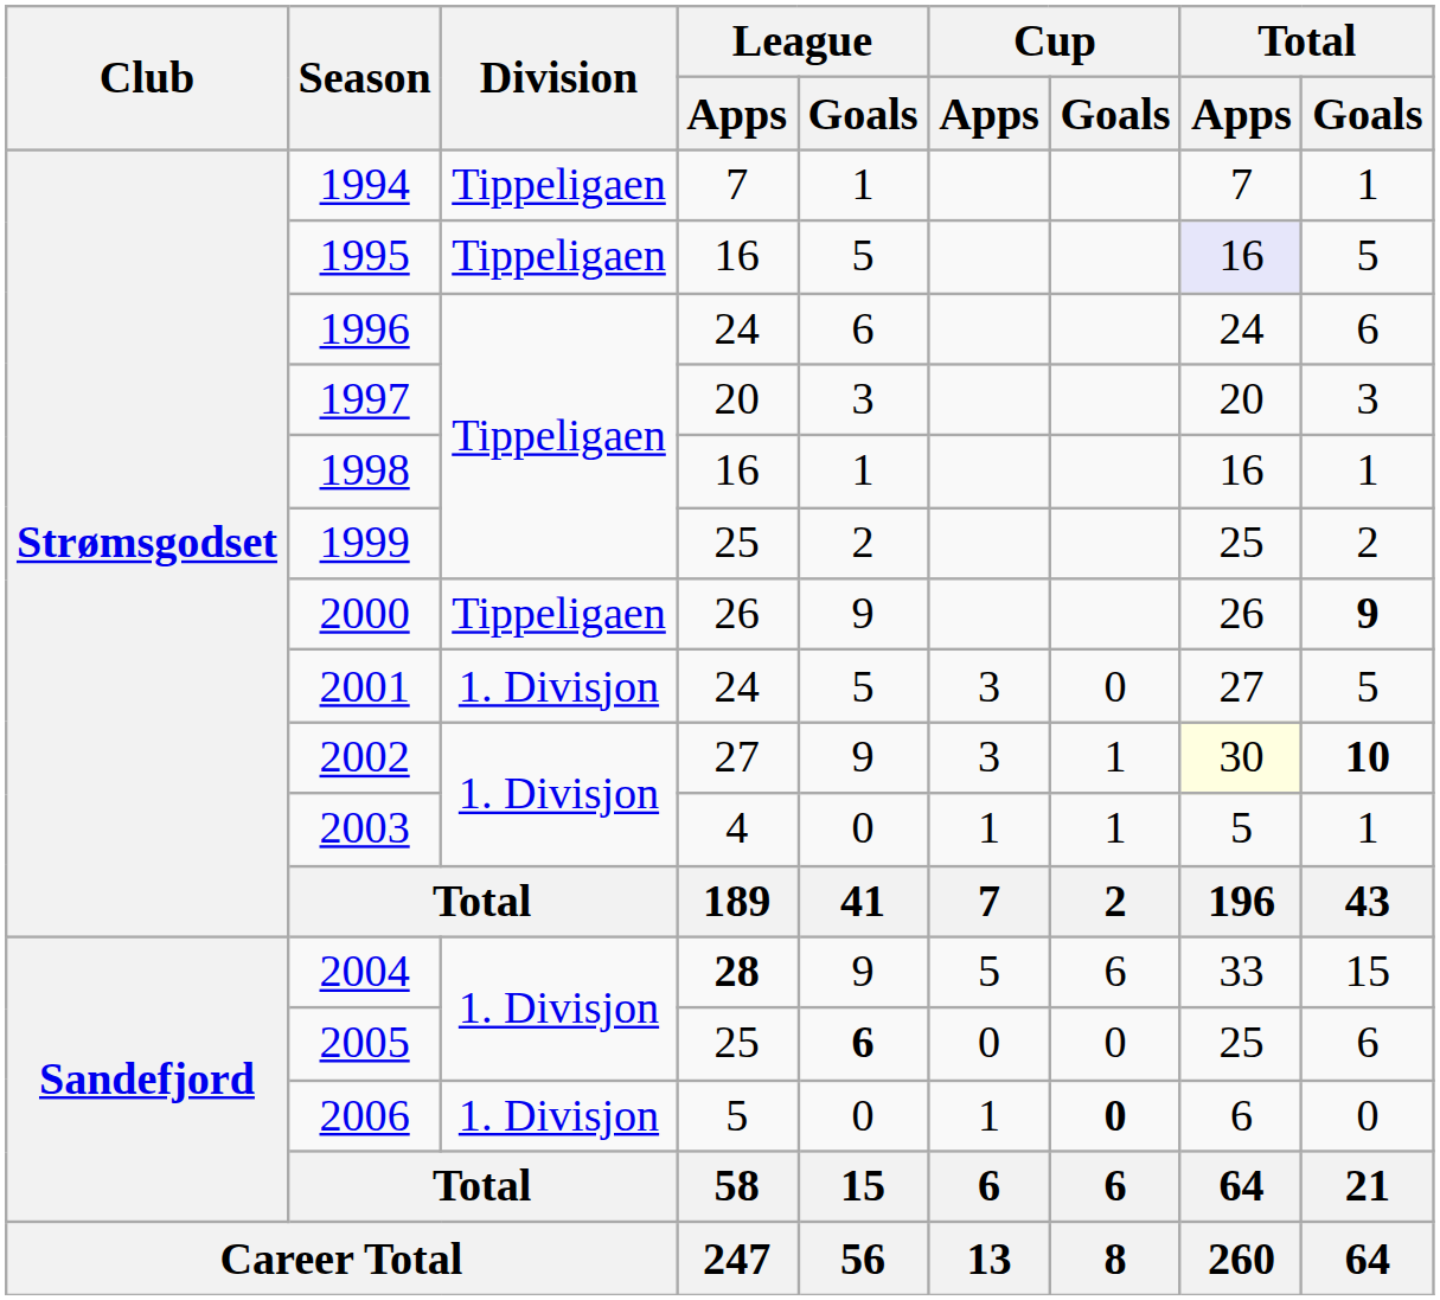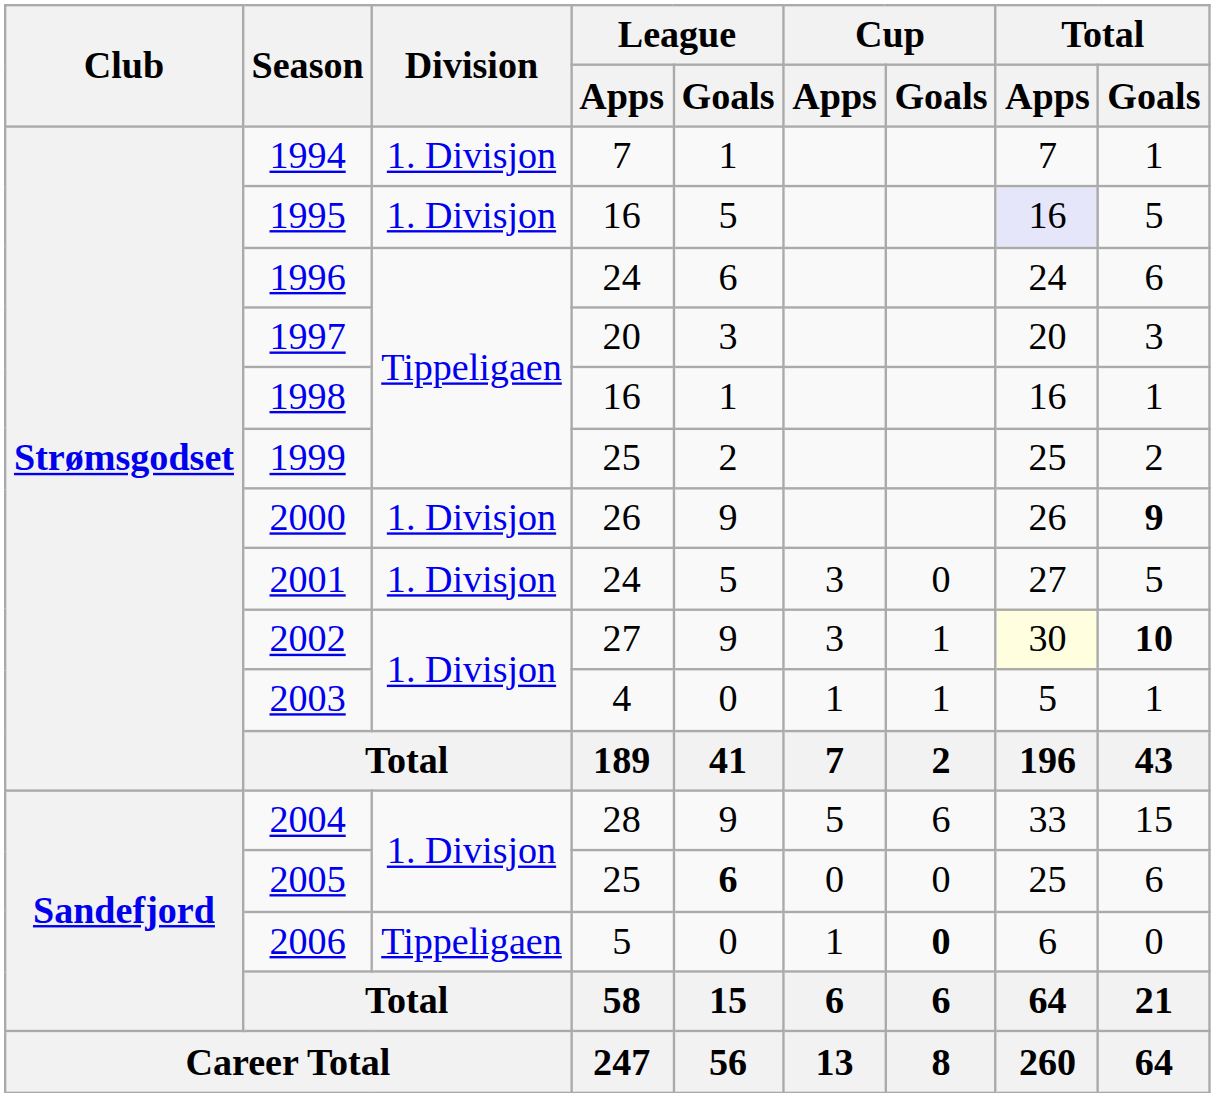1994 | Division: Tippeligaen -> 1. Divisjon
1995 | Division: Tippeligaen -> 1. Divisjon
2000 | Division: Tippeligaen -> 1. Divisjon
2004 | League / Apps: bold -> normal
2006 | Division: 1. Divisjon -> Tippeligaen
